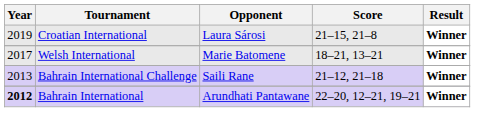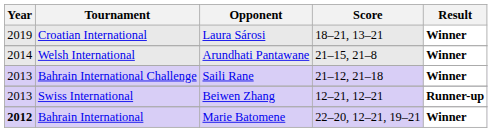Croatian International | Score: 21–15, 21–8 -> 18–21, 13–21
Welsh International | Year: 2017 -> 2014
Welsh International | Opponent: Marie Batomene -> Arundhati Pantawane
Welsh International | Score: 18–21, 13–21 -> 21–15, 21–8
+ row: 2013 | Swiss International | Beiwen Zhang | 12–21, 12–21 | Runner-up
Bahrain International | Opponent: Arundhati Pantawane -> Marie Batomene
